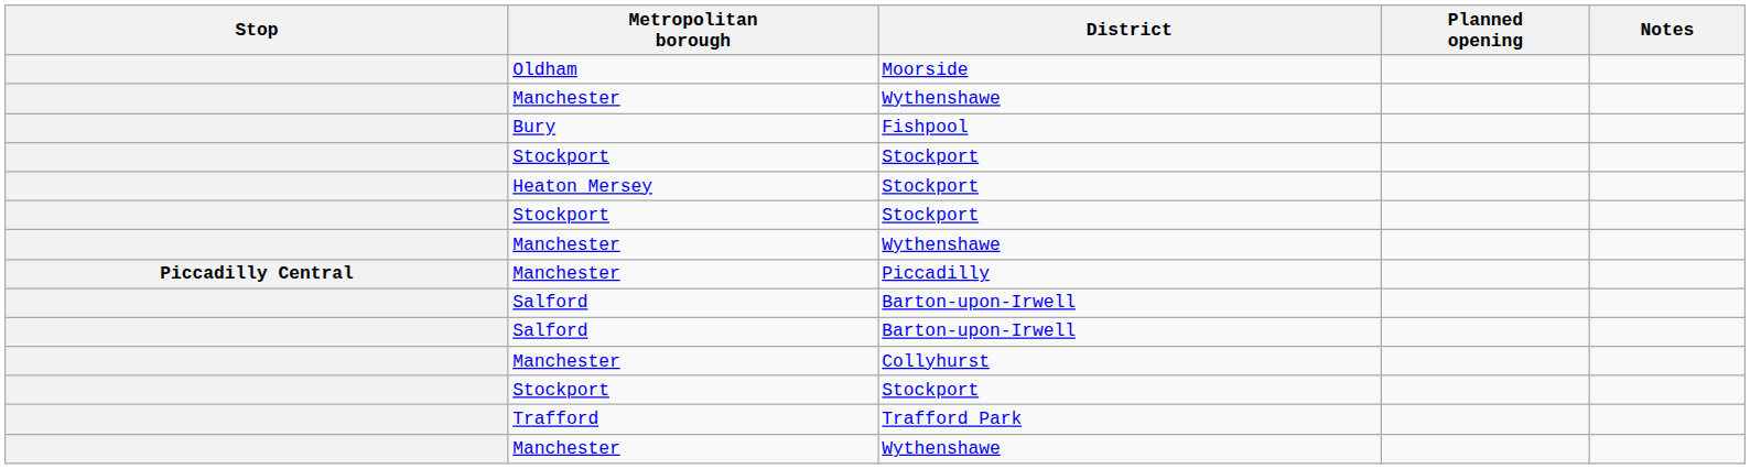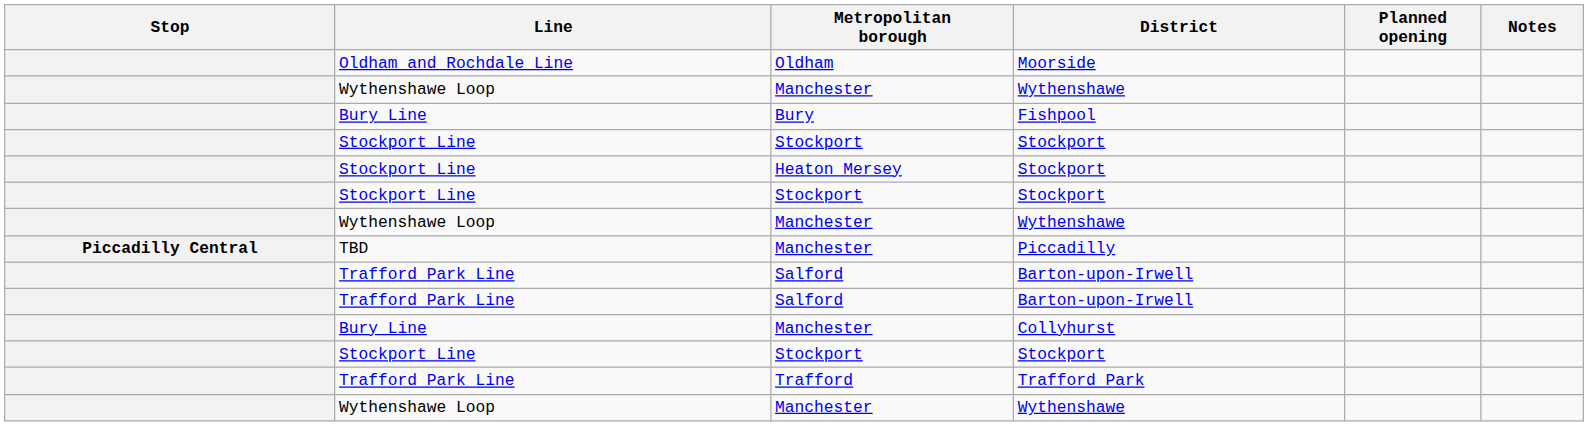+ column: Line | Oldham and Rochdale Line | Wythenshawe Loop | Bury Line | Stockport Line | Stockport Line | Stockport Line | Wythenshawe Loop | TBD | Trafford Park Line | Trafford Park Line | Bury Line | Stockport Line | Trafford Park Line | Wythenshawe Loop
